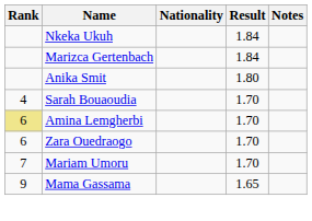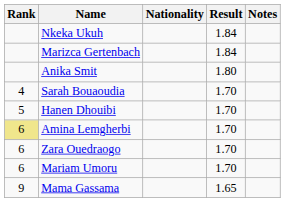+ row: 5 | Hanen Dhouibi | 1.70
Mariam Umoru | Rank: 7 -> 6
